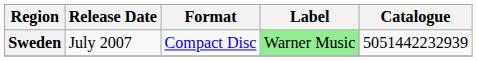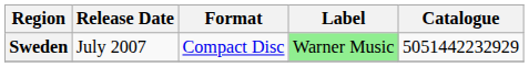Sweden | Catalogue: 5051442232939 -> 5051442232929
